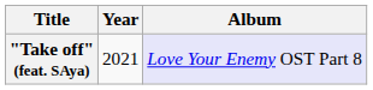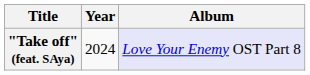"Take off" (feat. SAya) | Year: 2021 -> 2024
